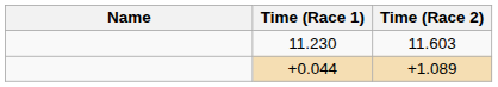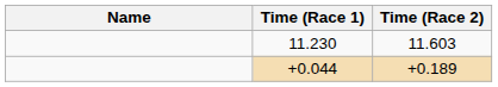+0.044 | Time (Race 2): +1.089 -> +0.189
